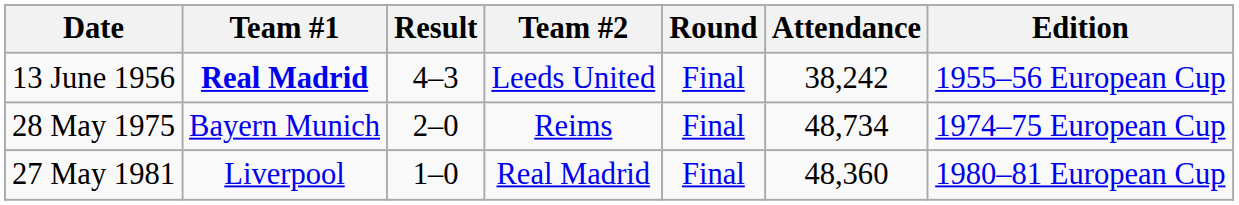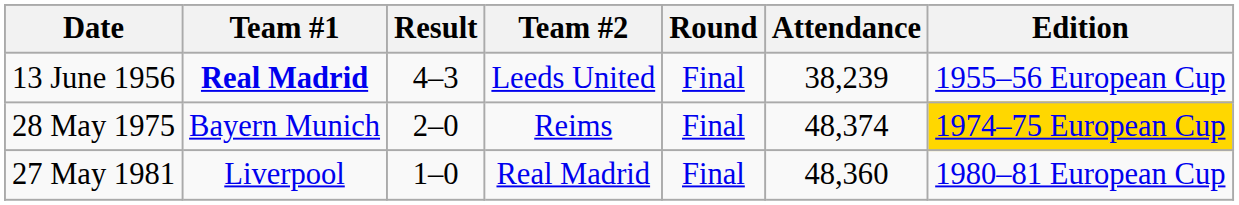13 June 1956 | Attendance: 38,242 -> 38,239
28 May 1975 | Attendance: 48,734 -> 48,374
28 May 1975 | Edition: no background -> gold background
